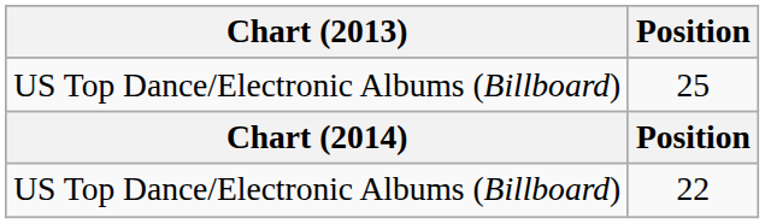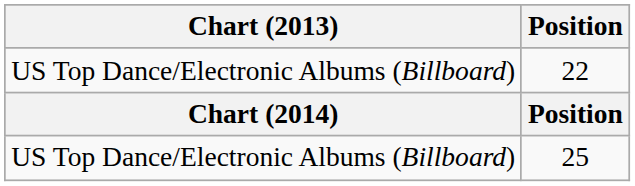rows swapped: 22 <-> 25
